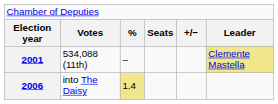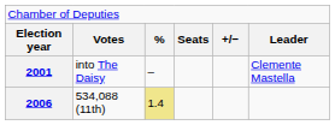2001 | column 2: 534,088 (11th) -> into The Daisy
2001 | column 6: khaki background -> no background
2006 | column 2: into The Daisy -> 534,088 (11th)
